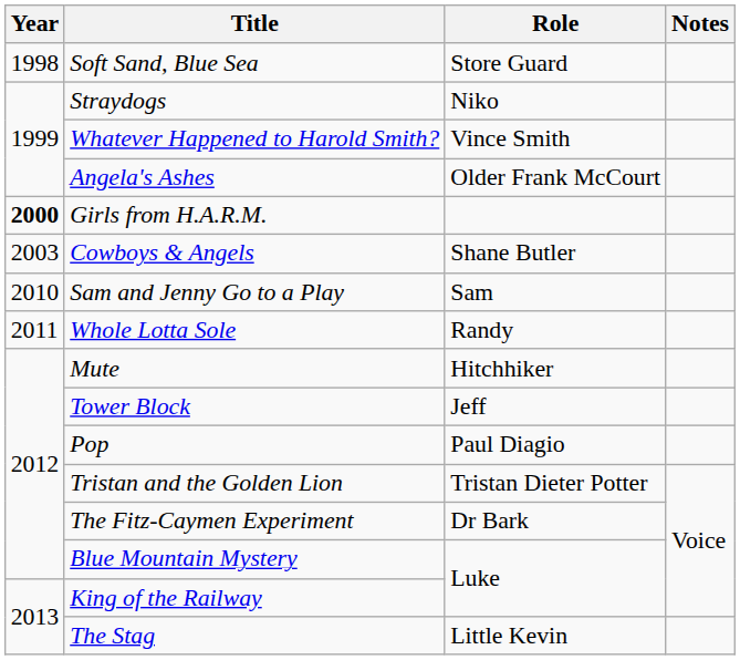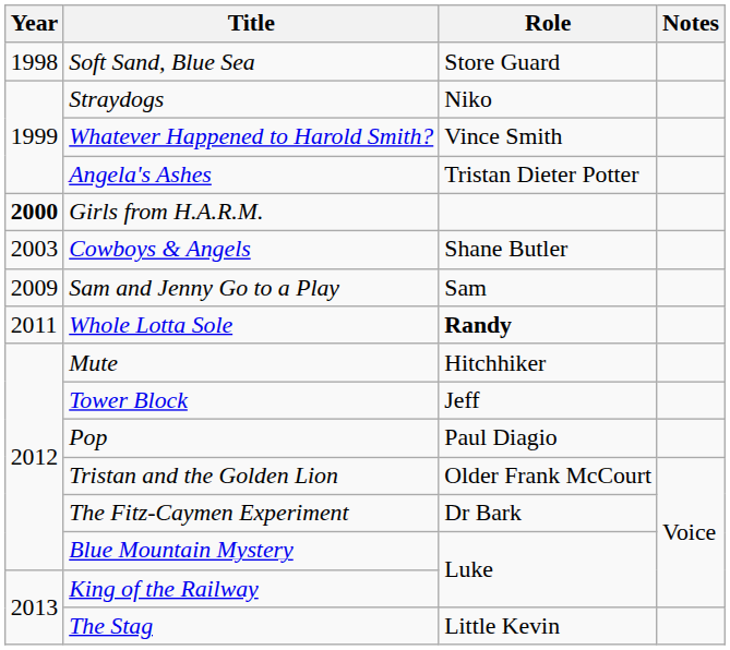Angela's Ashes | Role: Older Frank McCourt -> Tristan Dieter Potter
Sam and Jenny Go to a Play | Year: 2010 -> 2009
Whole Lotta Sole | Role: normal -> bold
Tristan and the Golden Lion | Role: Tristan Dieter Potter -> Older Frank McCourt
